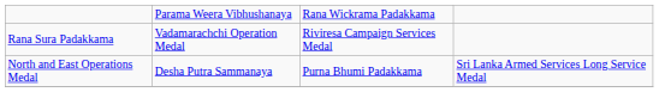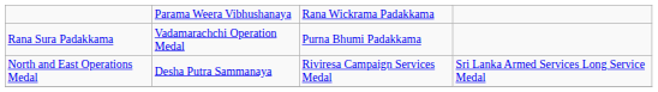Rana Sura Padakkama | column 3: Riviresa Campaign Services Medal -> Purna Bhumi Padakkama
North and East Operations Medal | column 3: Purna Bhumi Padakkama -> Riviresa Campaign Services Medal
